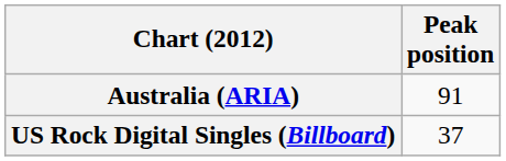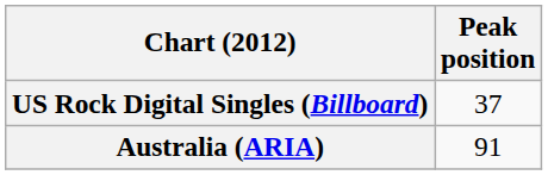rows swapped: Australia (ARIA) <-> US Rock Digital Singles (Billboard)
